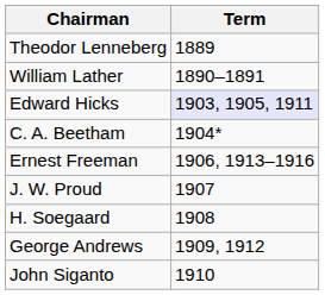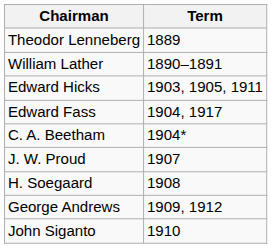Edward Hicks | Term: lavender background -> no background
+ row: Edward Fass | 1904, 1917
- row: Ernest Freeman | 1906, 1913–1916
